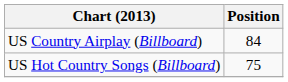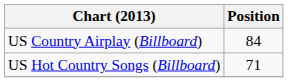US Hot Country Songs (Billboard) | Position: 75 -> 71
